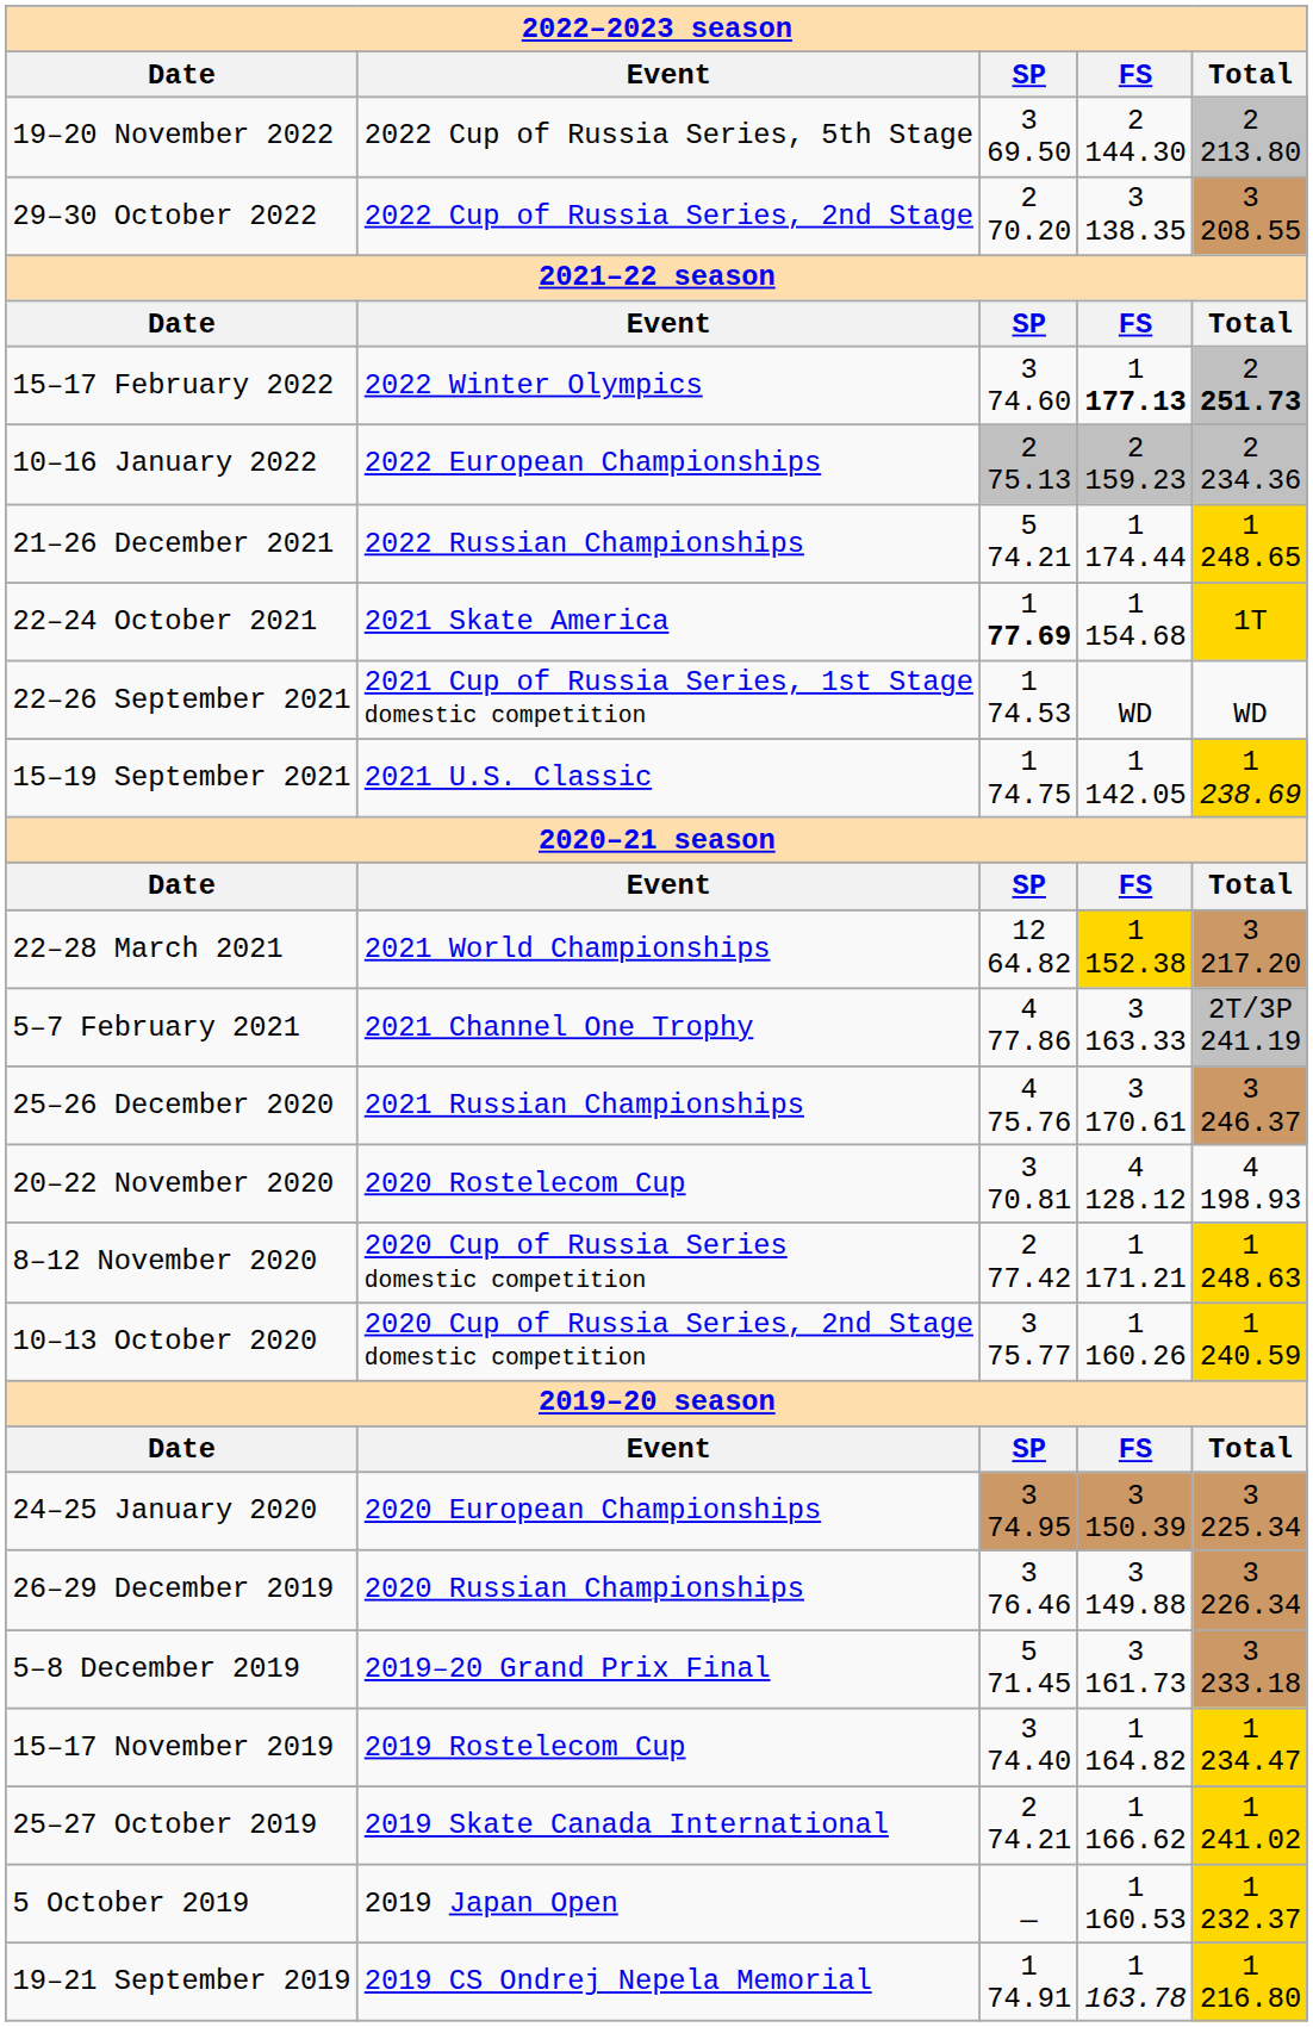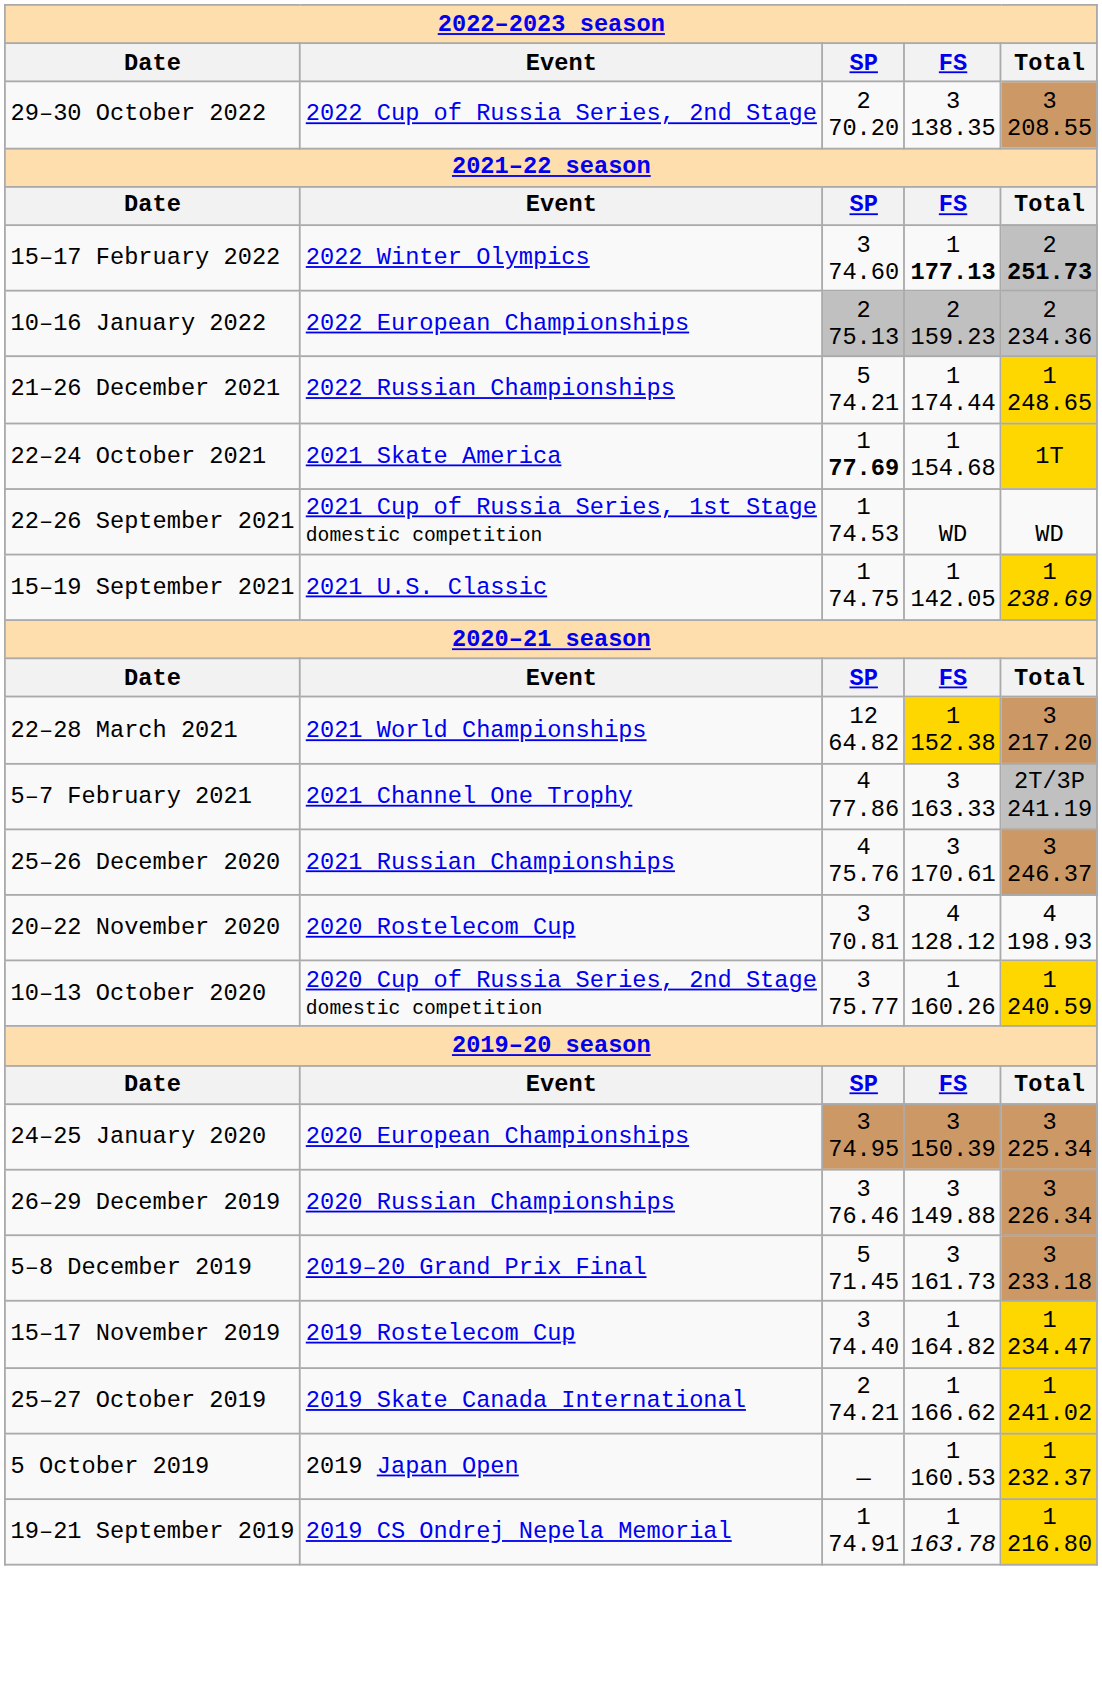- row: 19–20 November 2022 | 2022 Cup of Russia Series, 5th Stage | 3 69.50 | 2 144.30 | 2 213.80
- row: 8–12 November 2020 | 2020 Cup of Russia Series domestic competition | 2 77.42 | 1 171.21 | 1 248.63
